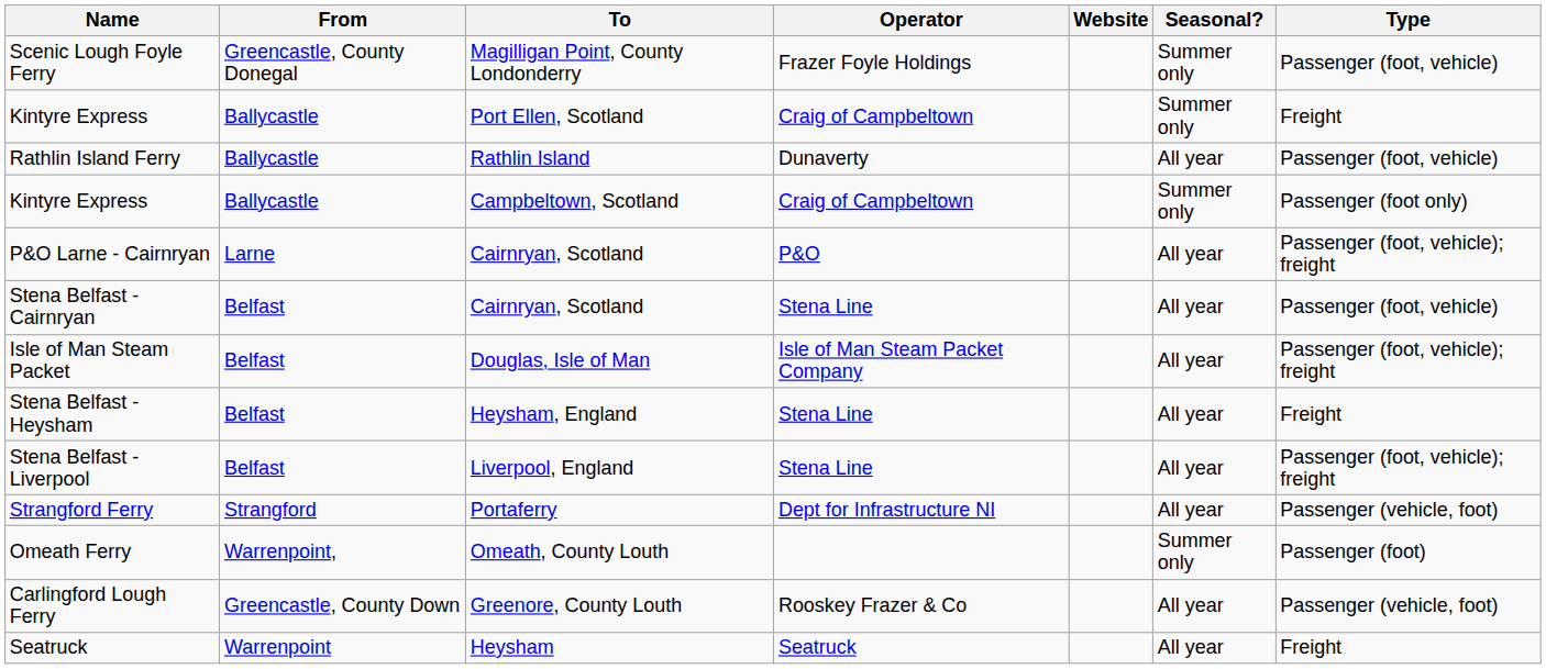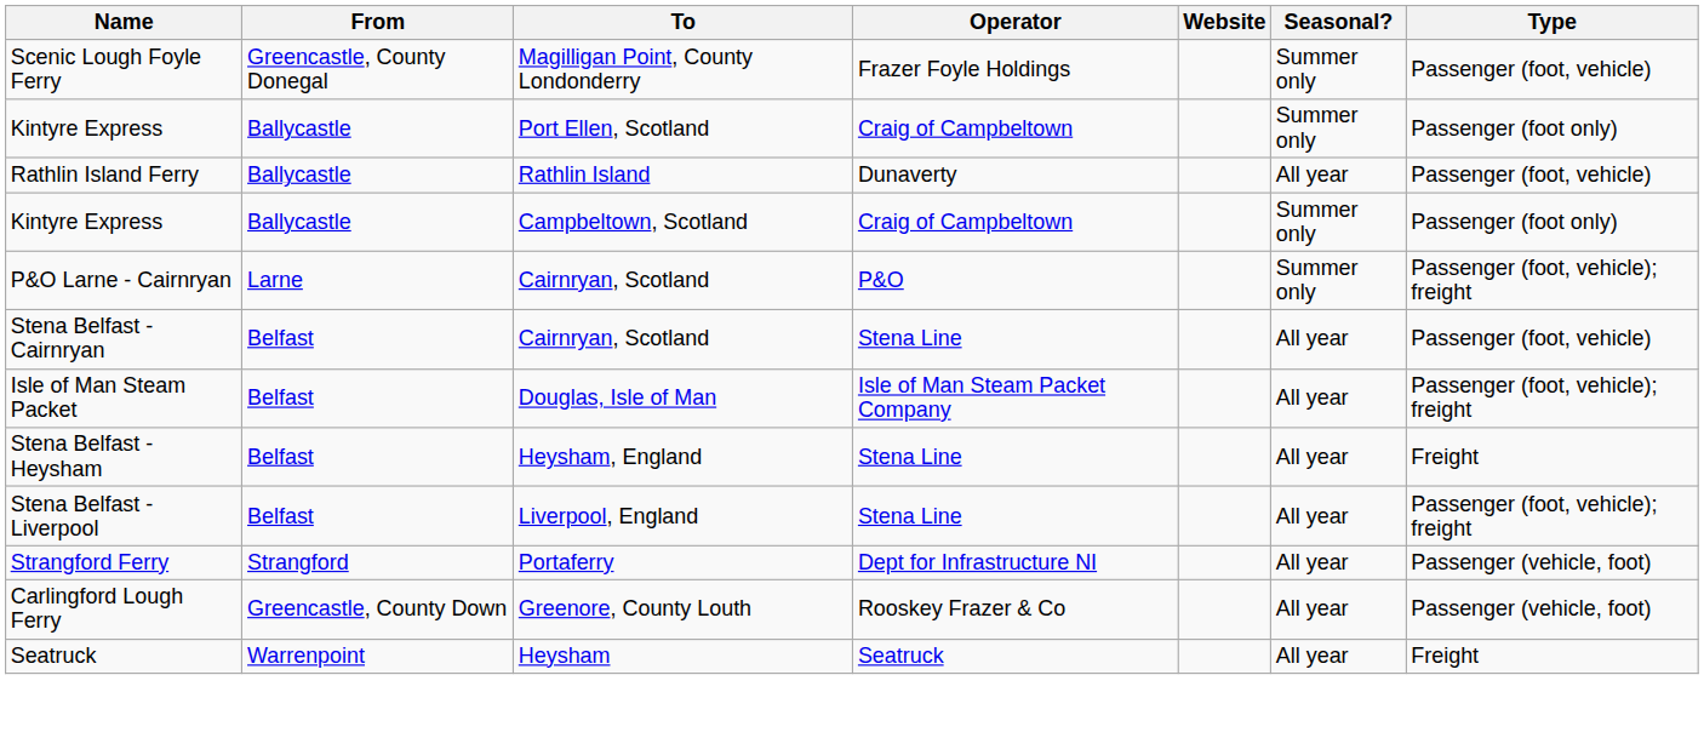Kintyre Express / Port Ellen, Scotland | Type: Freight -> Passenger (foot only)
P&O Larne - Cairnryan | Seasonal?: All year -> Summer only
- row: Omeath Ferry | Warrenpoint, | Omeath, County Louth | Summer only | Passenger (foot)
